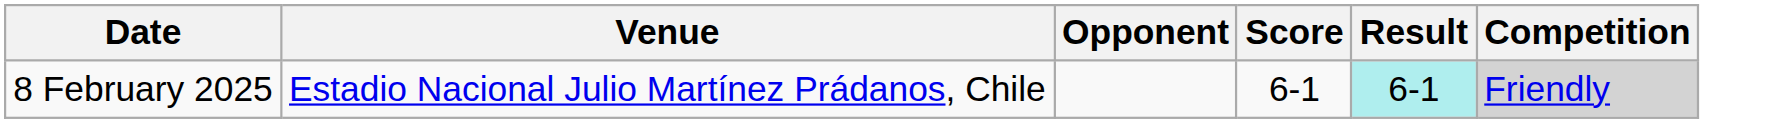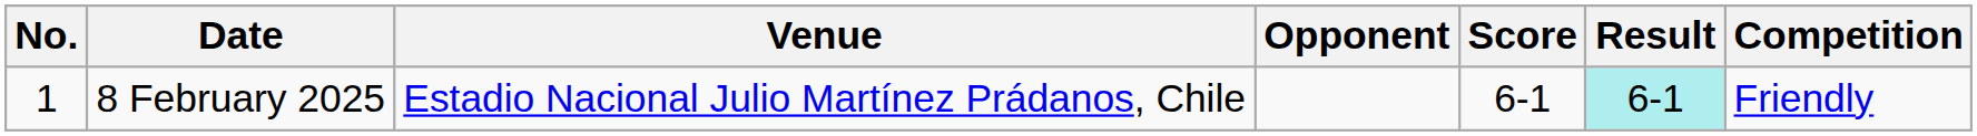+ column: No. | 1
8 February 2025 | Competition: lightgrey background -> no background
